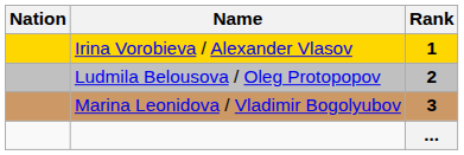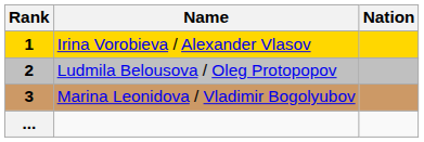columns swapped: Rank <-> Nation
